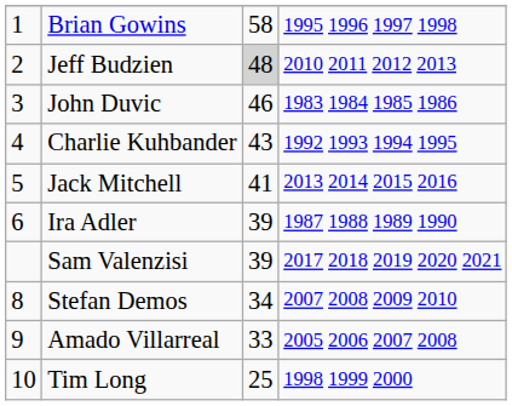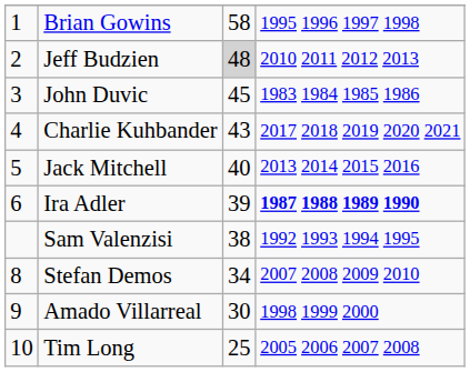John Duvic | column 3: 46 -> 45
Charlie Kuhbander | column 4: 1992 1993 1994 1995 -> 2017 2018 2019 2020 2021
Jack Mitchell | column 3: 41 -> 40
Ira Adler | column 4: normal -> bold
Sam Valenzisi | column 3: 39 -> 38
Sam Valenzisi | column 4: 2017 2018 2019 2020 2021 -> 1992 1993 1994 1995
Amado Villarreal | column 3: 33 -> 30
Amado Villarreal | column 4: 2005 2006 2007 2008 -> 1998 1999 2000
Tim Long | column 4: 1998 1999 2000 -> 2005 2006 2007 2008
